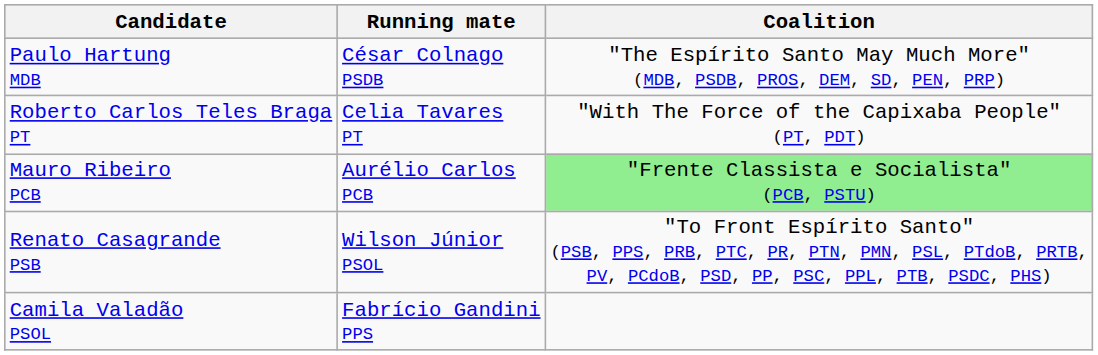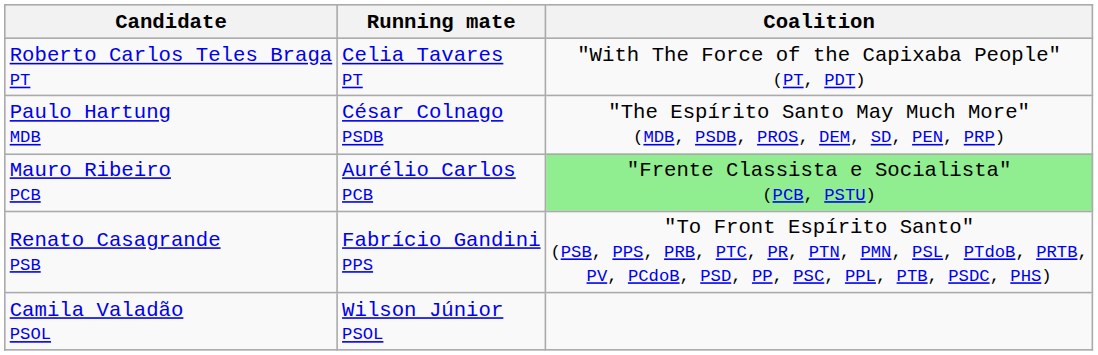rows swapped: Roberto Carlos Teles Braga PT <-> Paulo Hartung MDB
Renato Casagrande PSB | Running mate: Wilson Júnior PSOL -> Fabrício Gandini PPS
Camila Valadão PSOL | Running mate: Fabrício Gandini PPS -> Wilson Júnior PSOL
